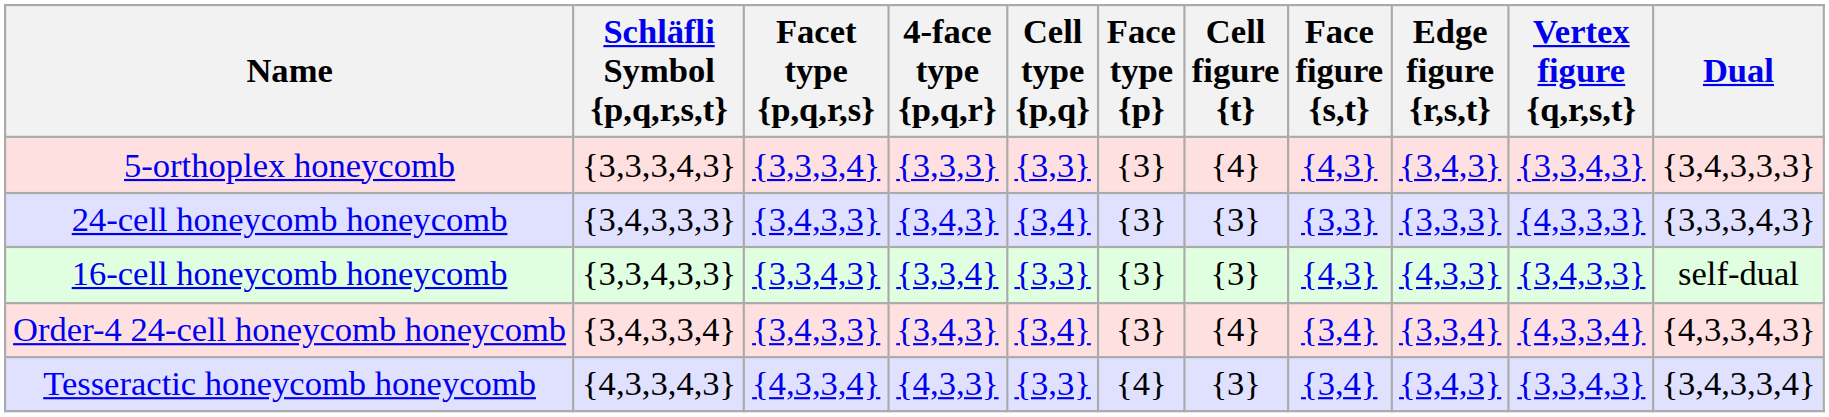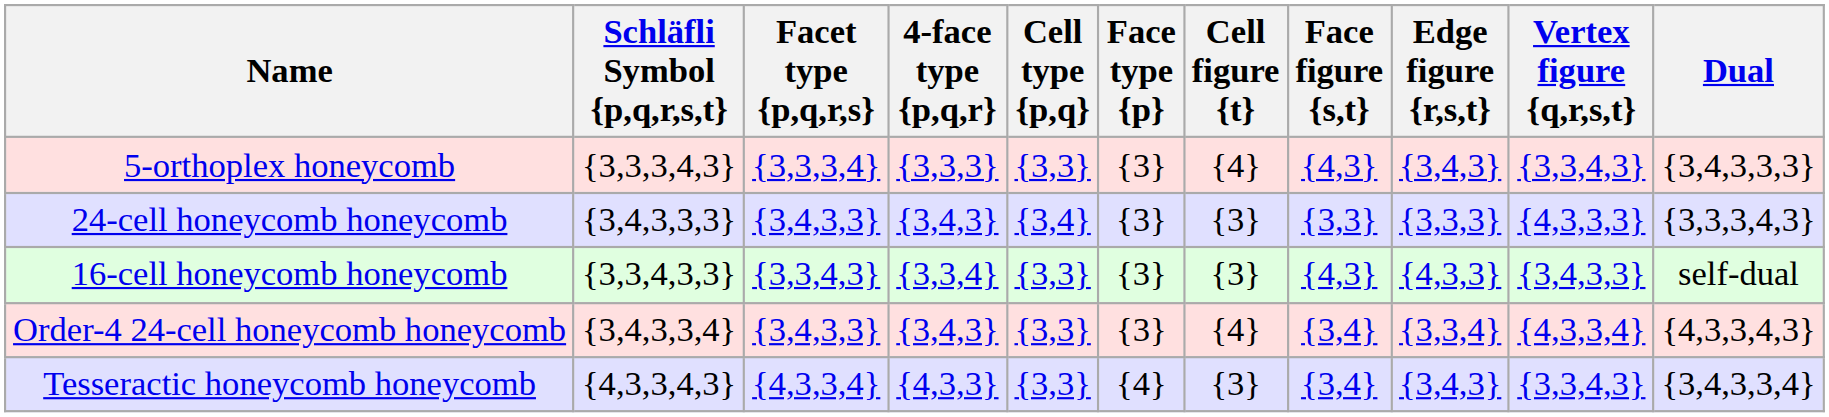Order-4 24-cell honeycomb honeycomb | Cell type {p,q}: {3,4} -> {3,3}
